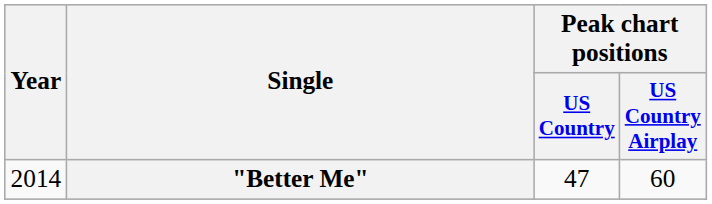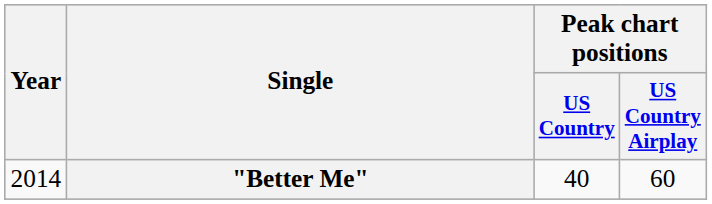"Better Me" | Peak chart positions / US Country: 47 -> 40
